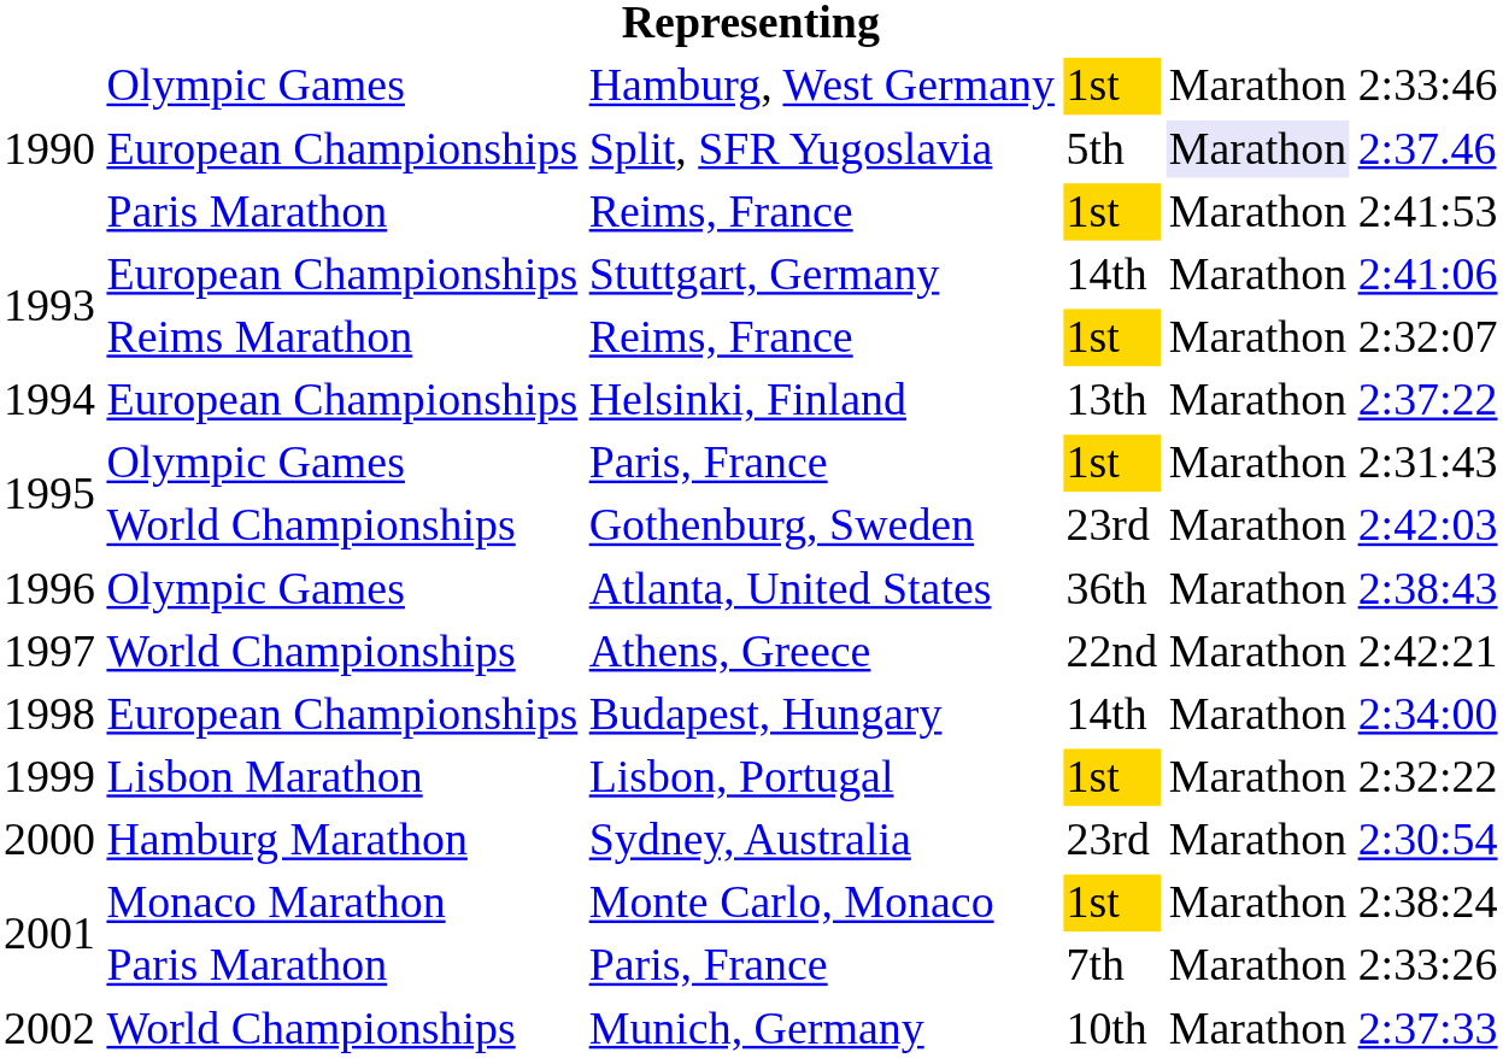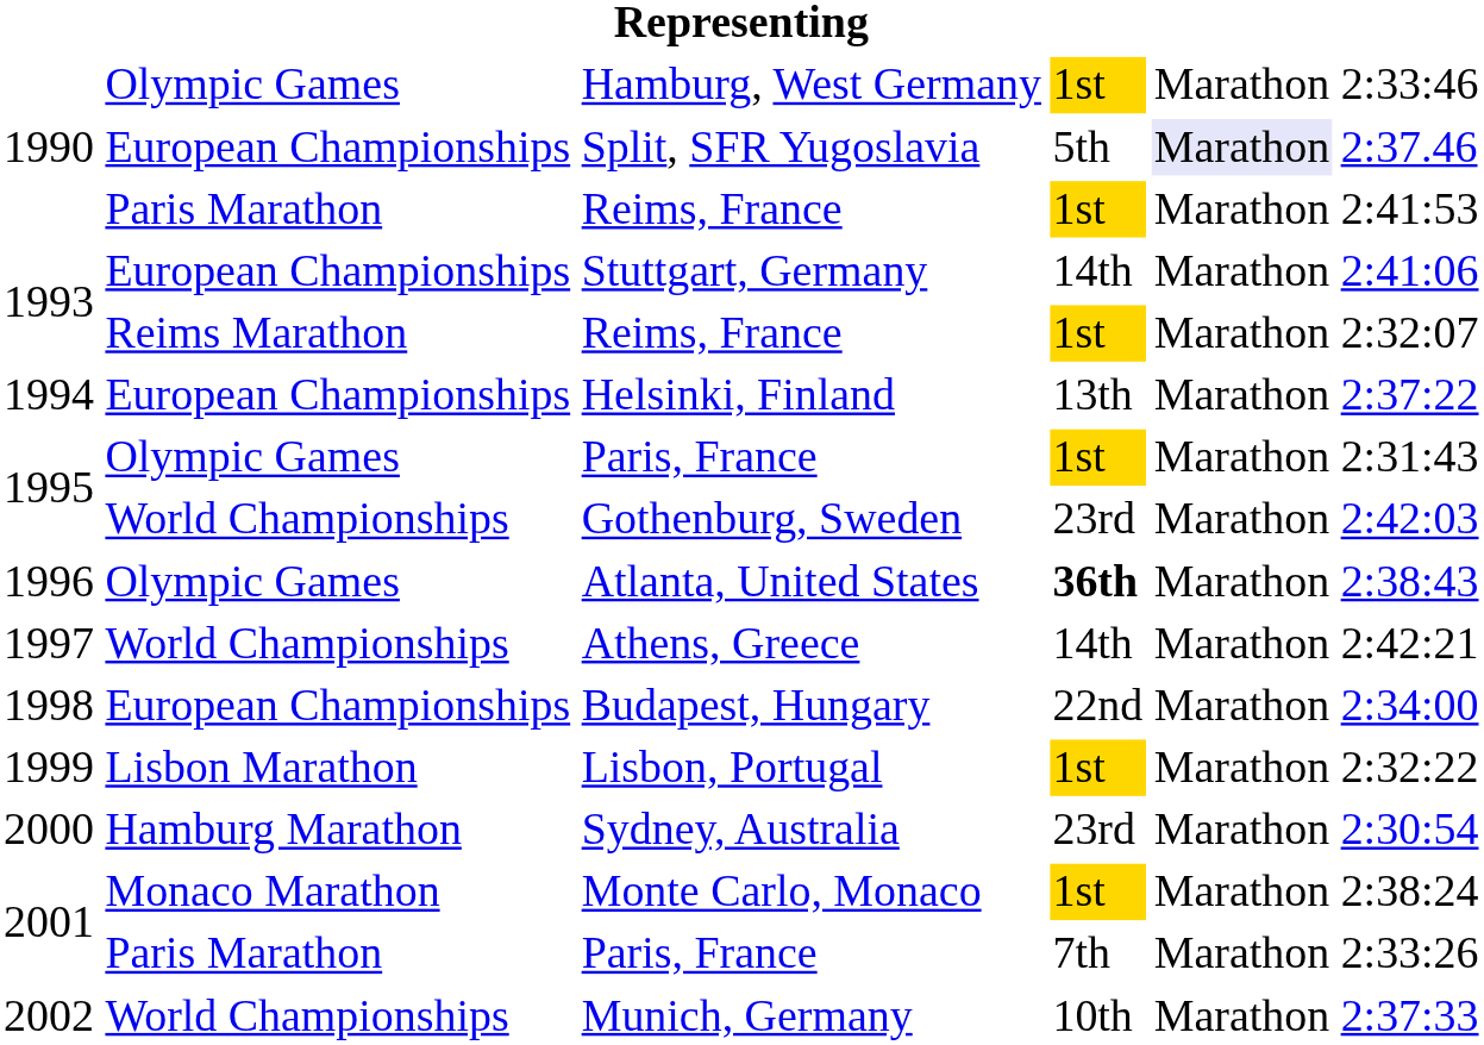Atlanta, United States | column 4: normal -> bold
Athens, Greece | column 4: 22nd -> 14th
Budapest, Hungary | column 4: 14th -> 22nd
